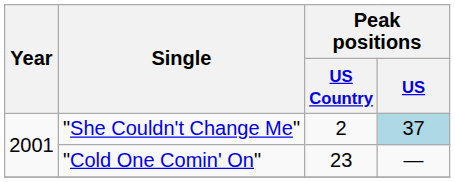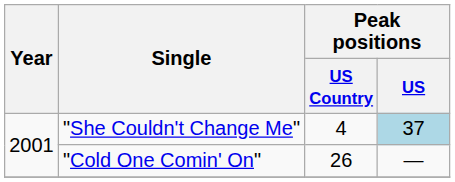"She Couldn't Change Me" | Peak positions / US Country: 2 -> 4
"Cold One Comin' On" | Peak positions / US Country: 23 -> 26
